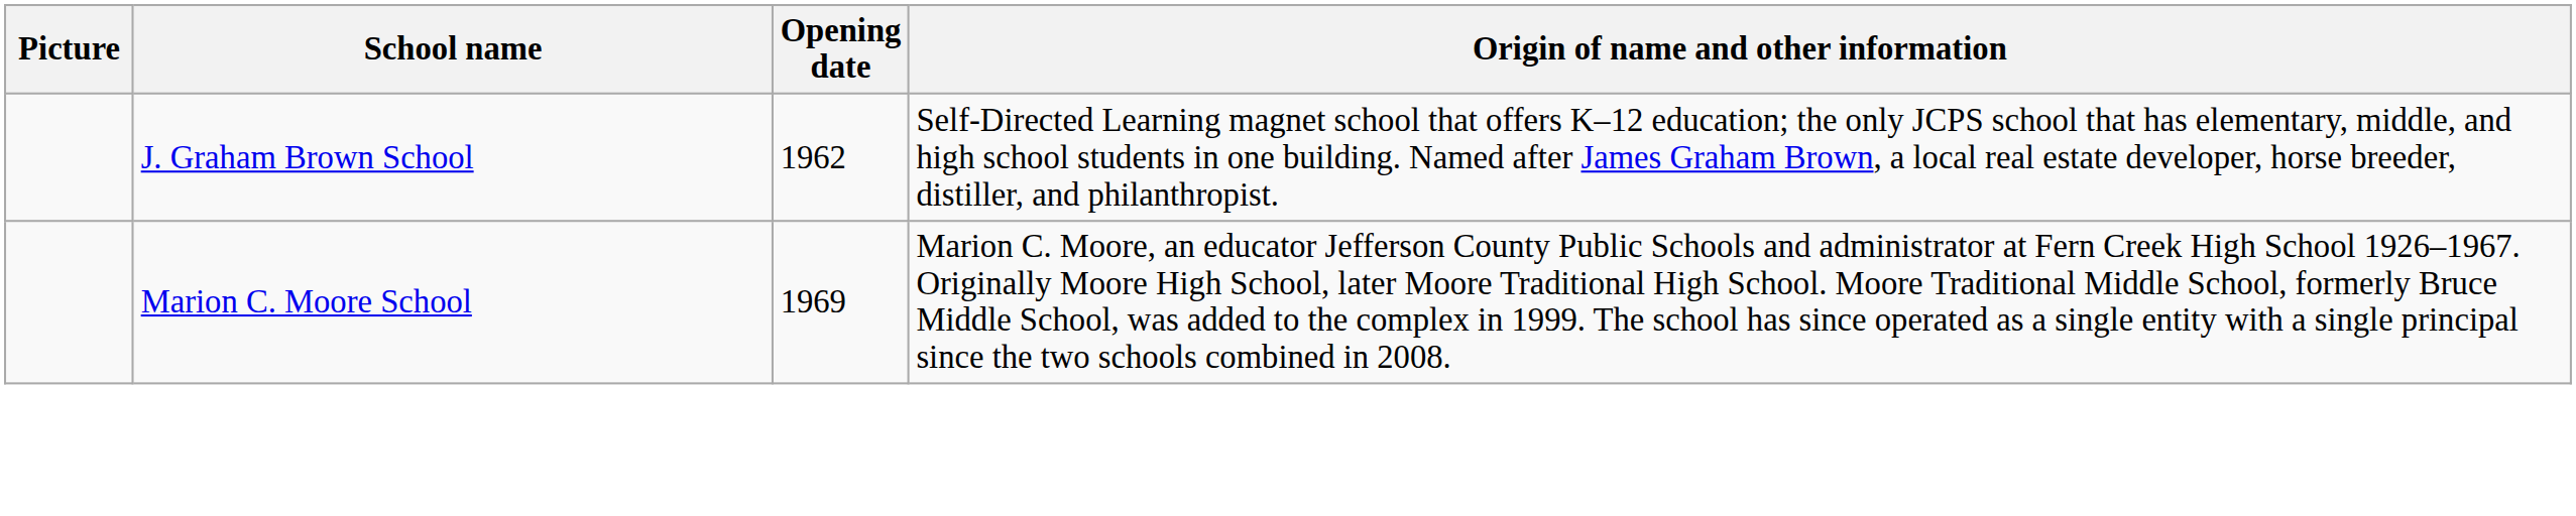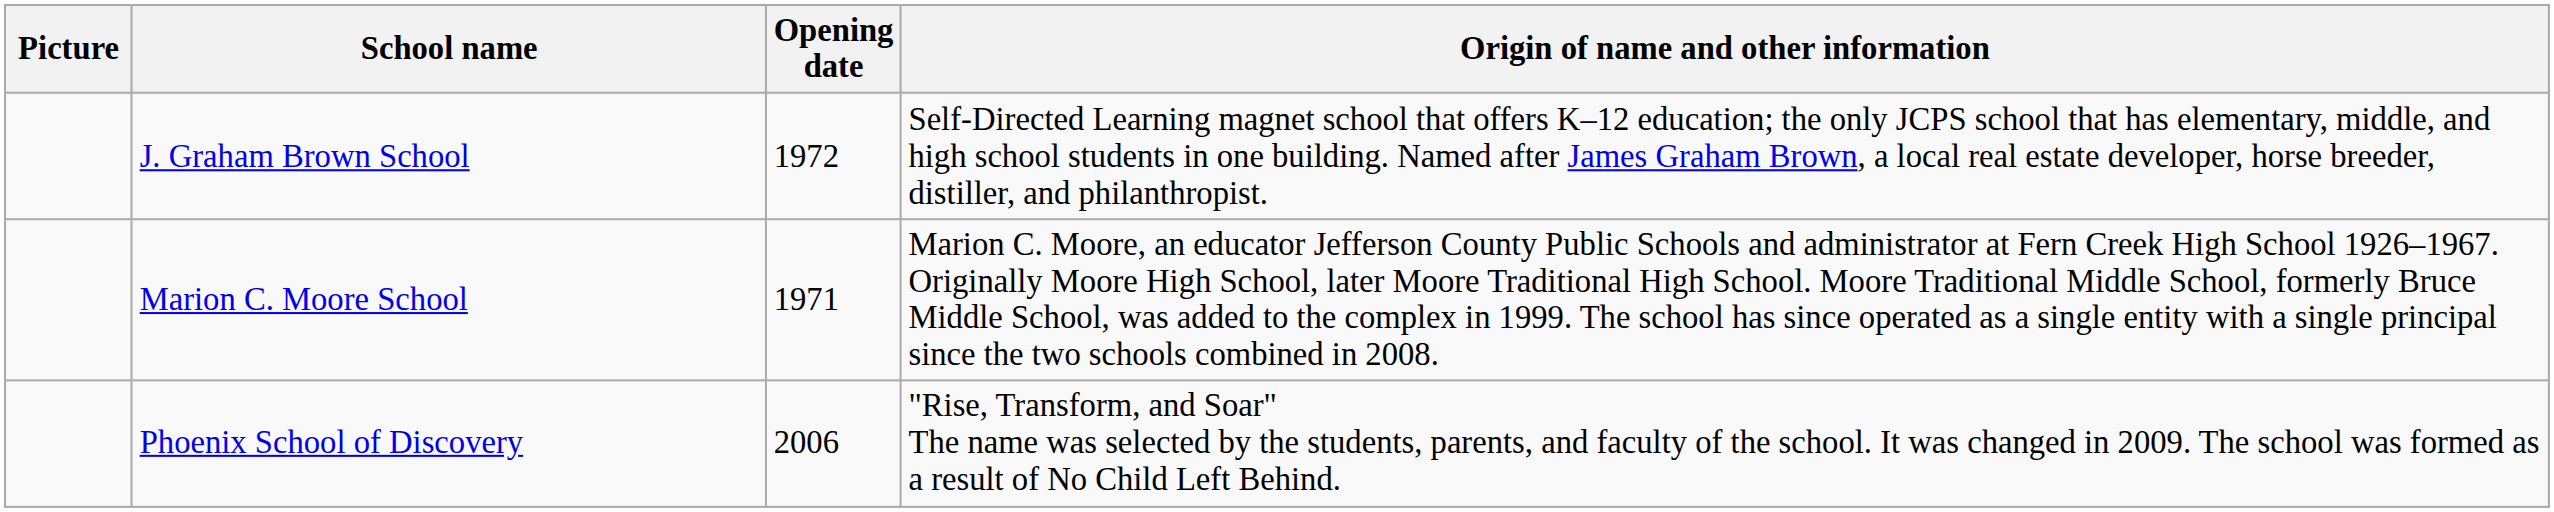J. Graham Brown School | Opening date: 1962 -> 1972
Marion C. Moore School | Opening date: 1969 -> 1971
+ row: Phoenix School of Discovery | 2006 | "Rise, Transform, and Soar" The name was selected by the students, parents, and faculty of the school. It was changed in 2009. The school was formed as a result of No Child Left Behind.
